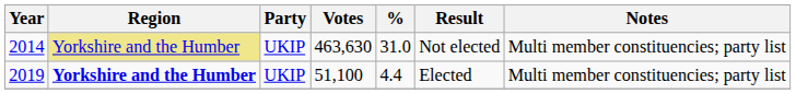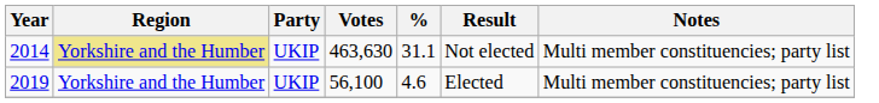2014 | %: 31.0 -> 31.1
2019 | Region: bold -> normal
2019 | Votes: 51,100 -> 56,100
2019 | %: 4.4 -> 4.6
